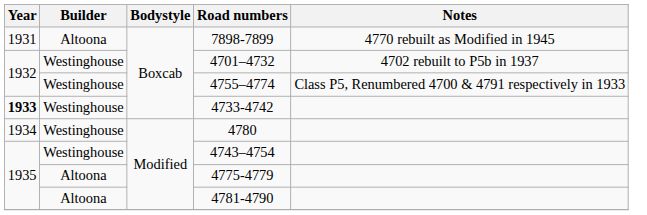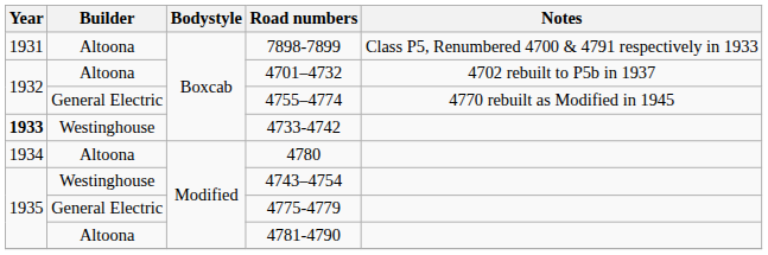7898-7899 | Notes: 4770 rebuilt as Modified in 1945 -> Class P5, Renumbered 4700 & 4791 respectively in 1933
4701–4732 | Builder: Westinghouse -> Altoona
4755–4774 | Builder: Westinghouse -> General Electric
4755–4774 | Notes: Class P5, Renumbered 4700 & 4791 respectively in 1933 -> 4770 rebuilt as Modified in 1945
4780 | Builder: Westinghouse -> Altoona
4775-4779 | Builder: Altoona -> General Electric
